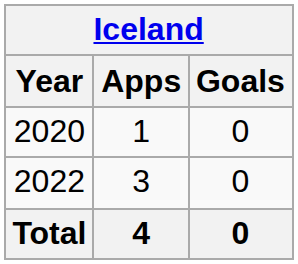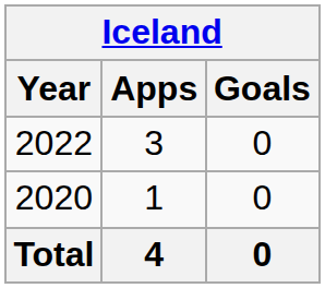rows swapped: 2020 <-> 2022
